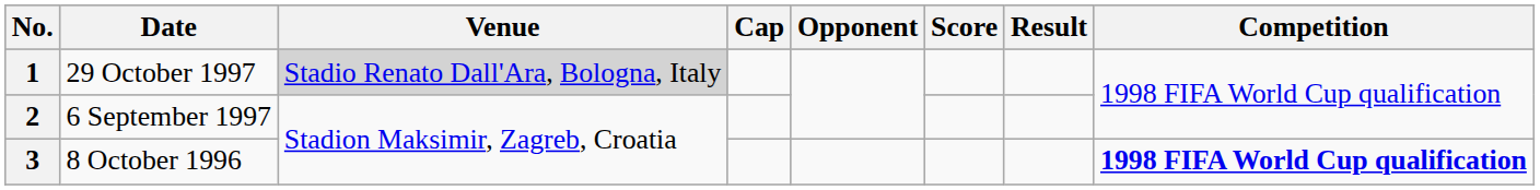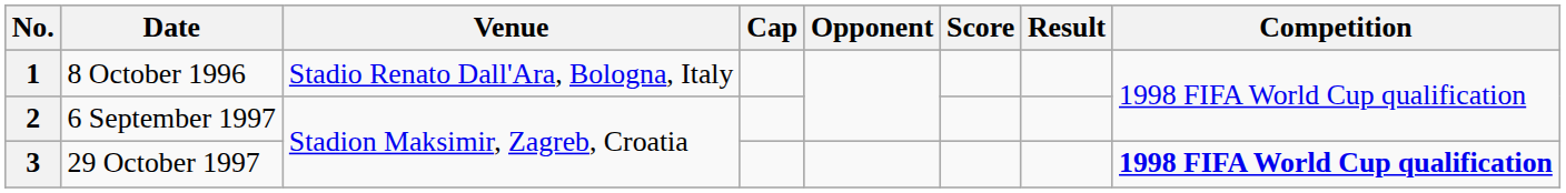1 | Date: 29 October 1997 -> 8 October 1996
1 | Venue: lightgrey background -> no background
3 | Date: 8 October 1996 -> 29 October 1997
